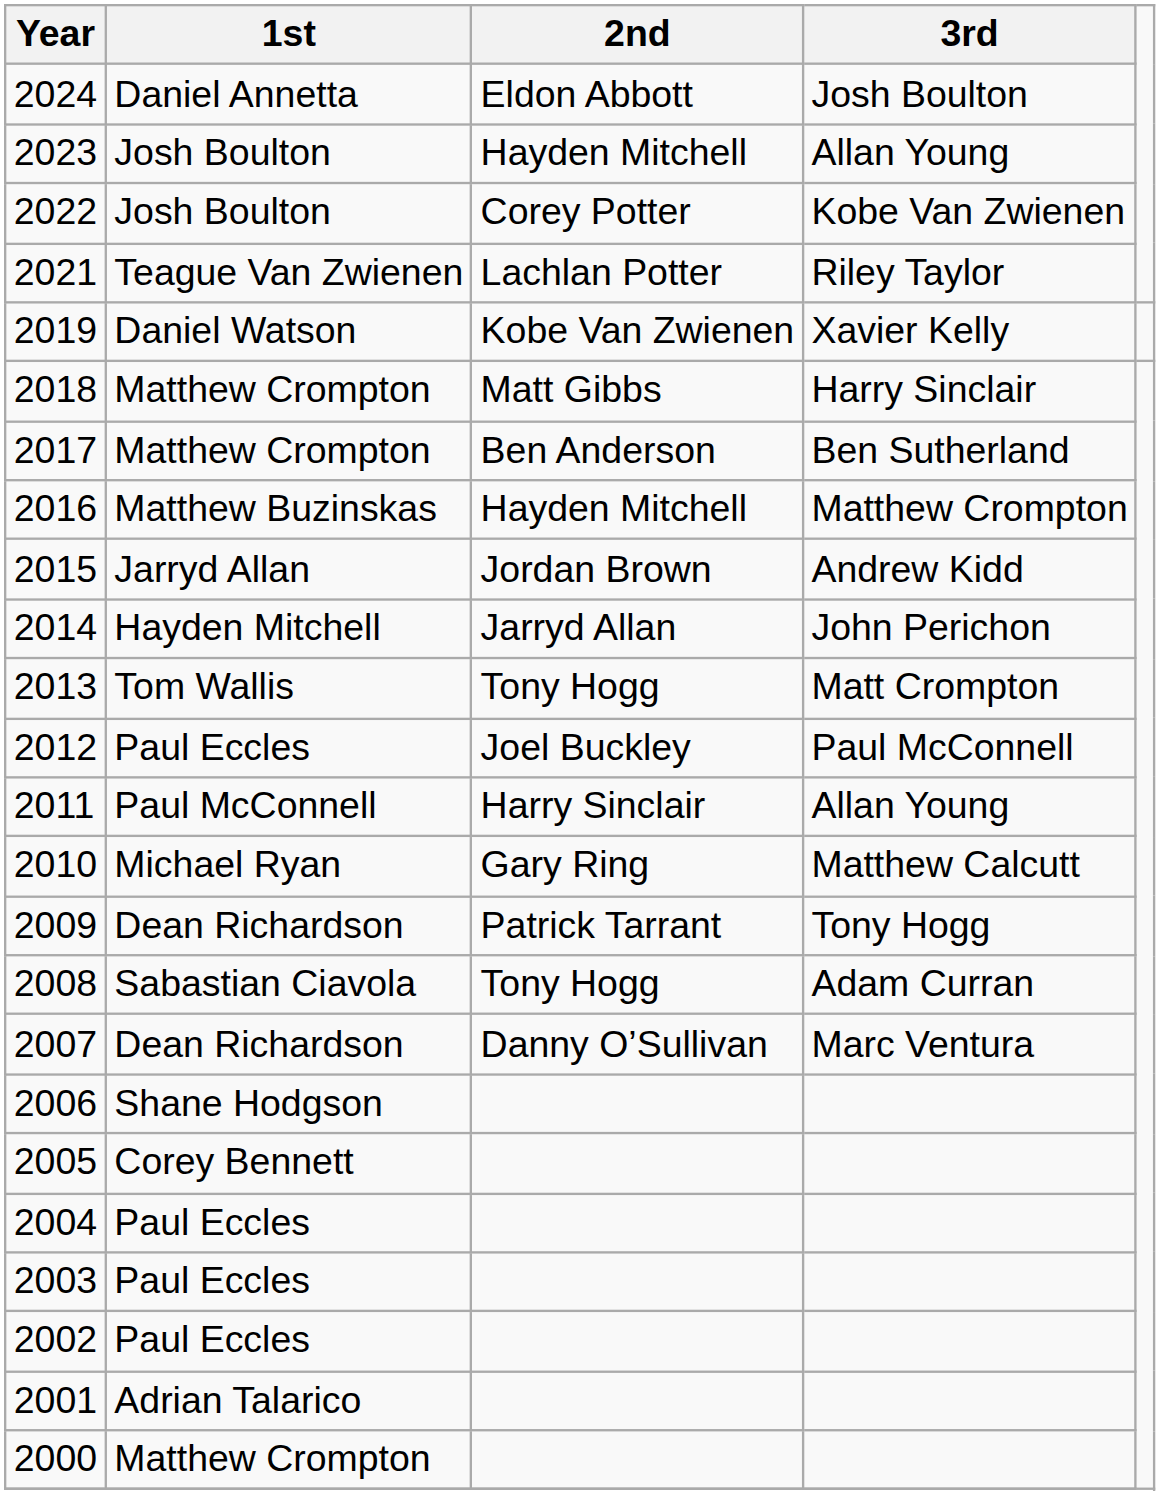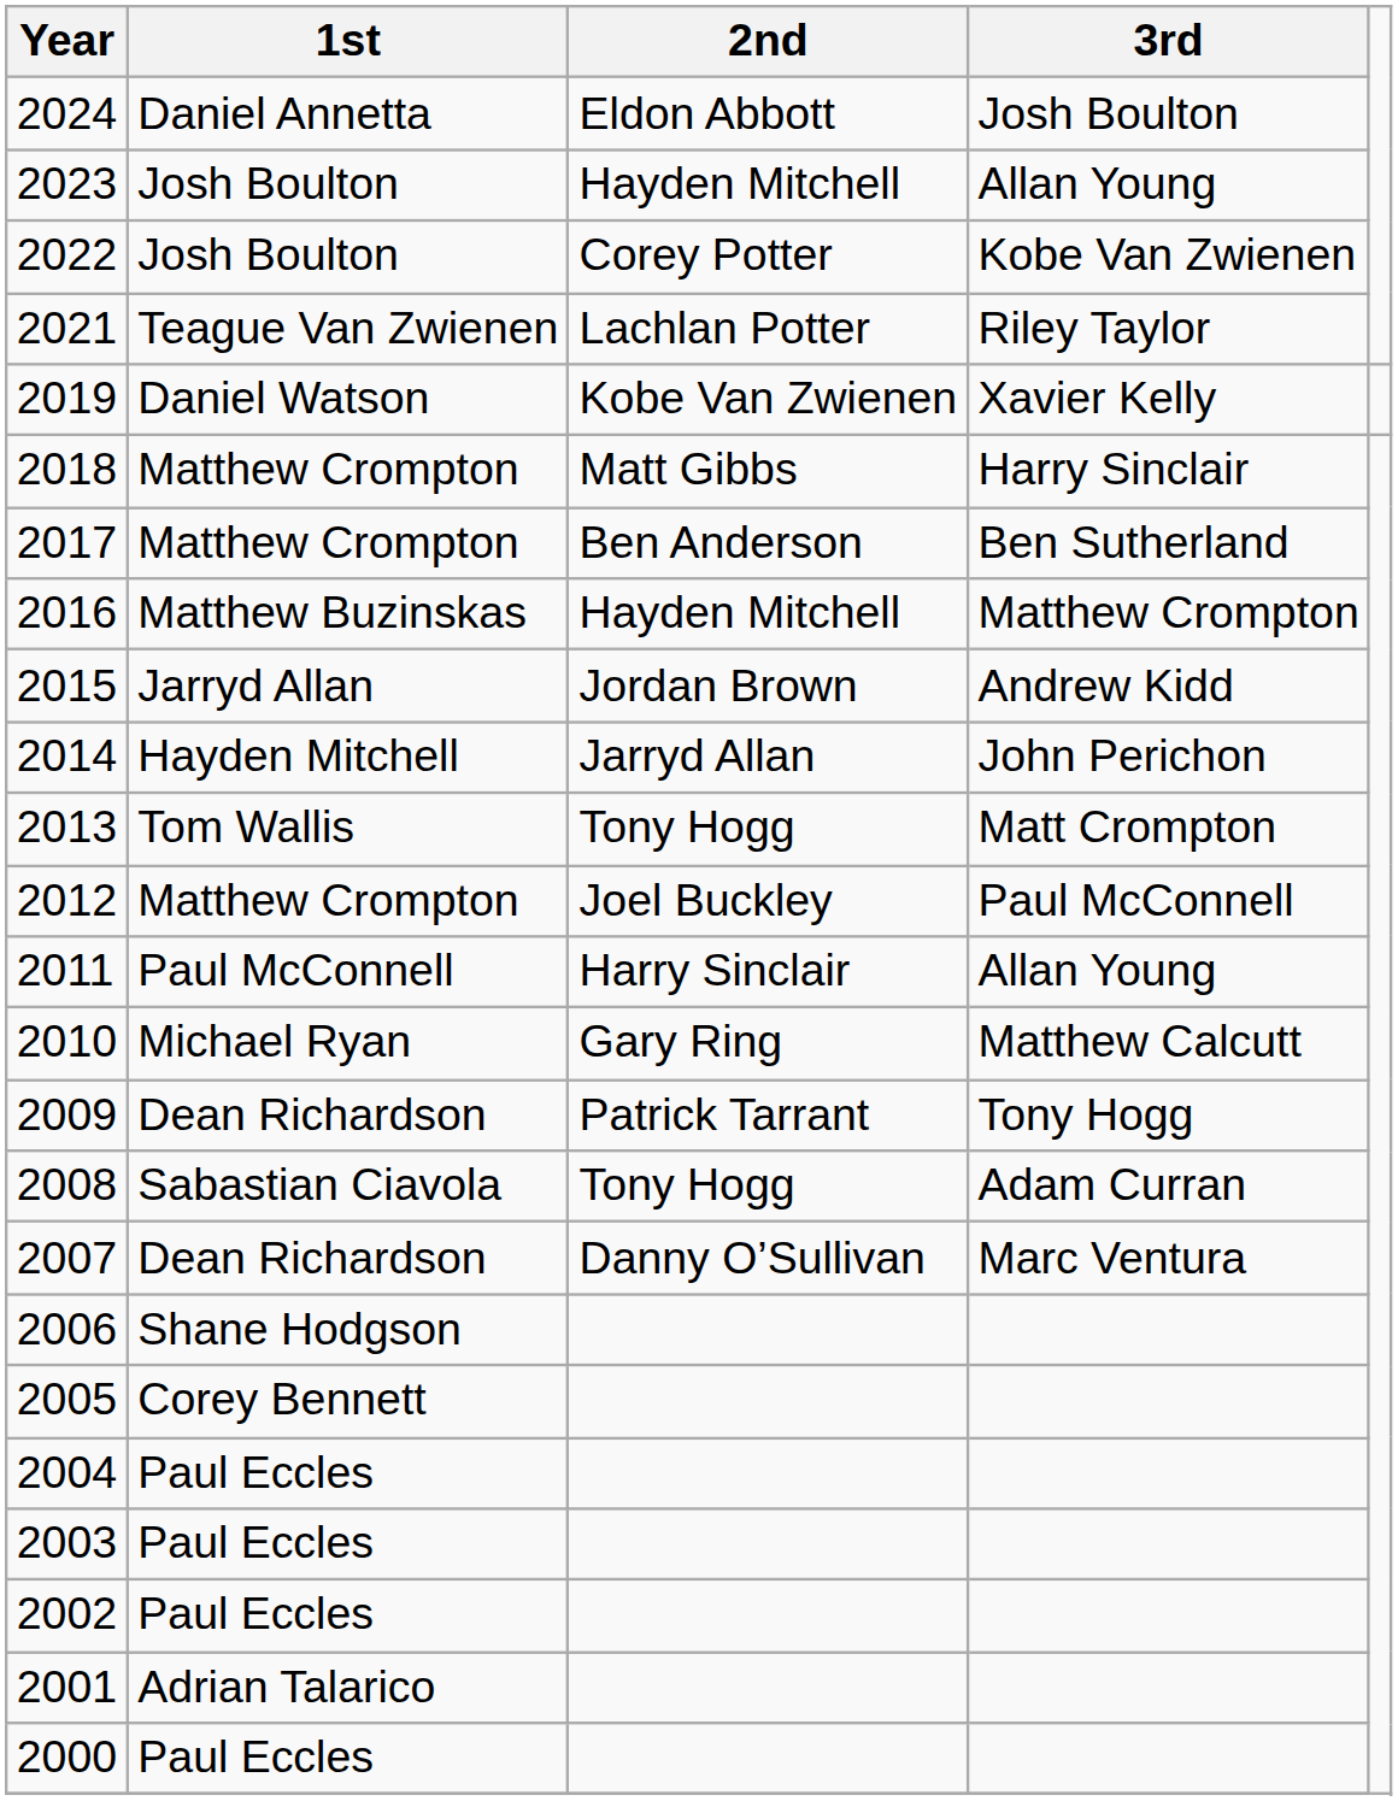2012 | 1st: Paul Eccles -> Matthew Crompton
2000 | 1st: Matthew Crompton -> Paul Eccles
